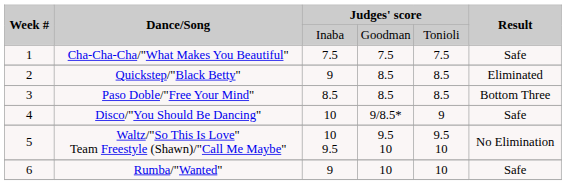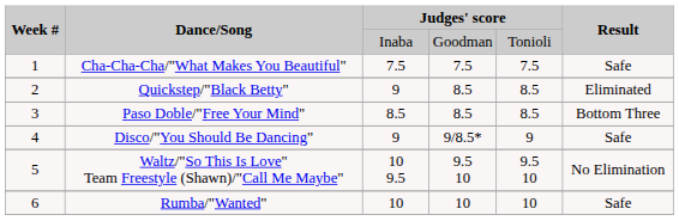Disco/"You Should Be Dancing" | column 3: 10 -> 9
Rumba/"Wanted" | column 3: 9 -> 10
